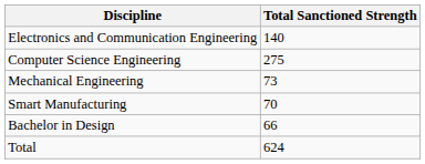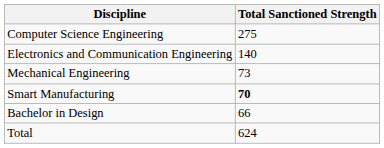rows swapped: Computer Science Engineering <-> Electronics and Communication Engineering
Smart Manufacturing | Total Sanctioned Strength: normal -> bold
